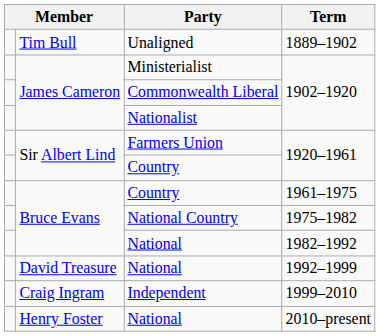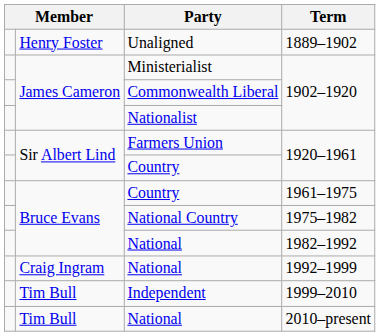Unaligned | column 2: Tim Bull -> Henry Foster
National / 1992–1999 | column 2: David Treasure -> Craig Ingram
Independent | column 2: Craig Ingram -> Tim Bull
National / 2010–present | column 2: Henry Foster -> Tim Bull
